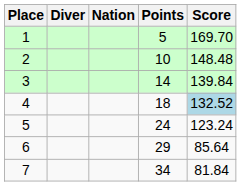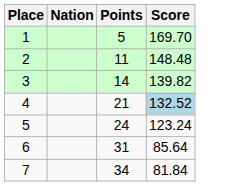- column: Diver
2 | Points: 10 -> 11
3 | Score: 139.84 -> 139.82
4 | Points: 18 -> 21
6 | Points: 29 -> 31
